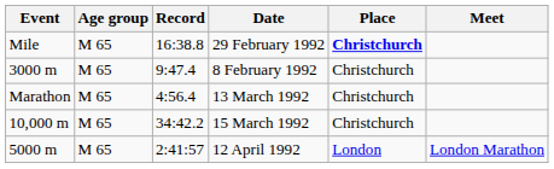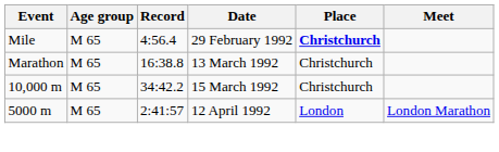29 February 1992 | Record: 16:38.8 -> 4:56.4
- row: 3000 m | M 65 | 9:47.4 | 8 February 1992 | Christchurch
13 March 1992 | Record: 4:56.4 -> 16:38.8
